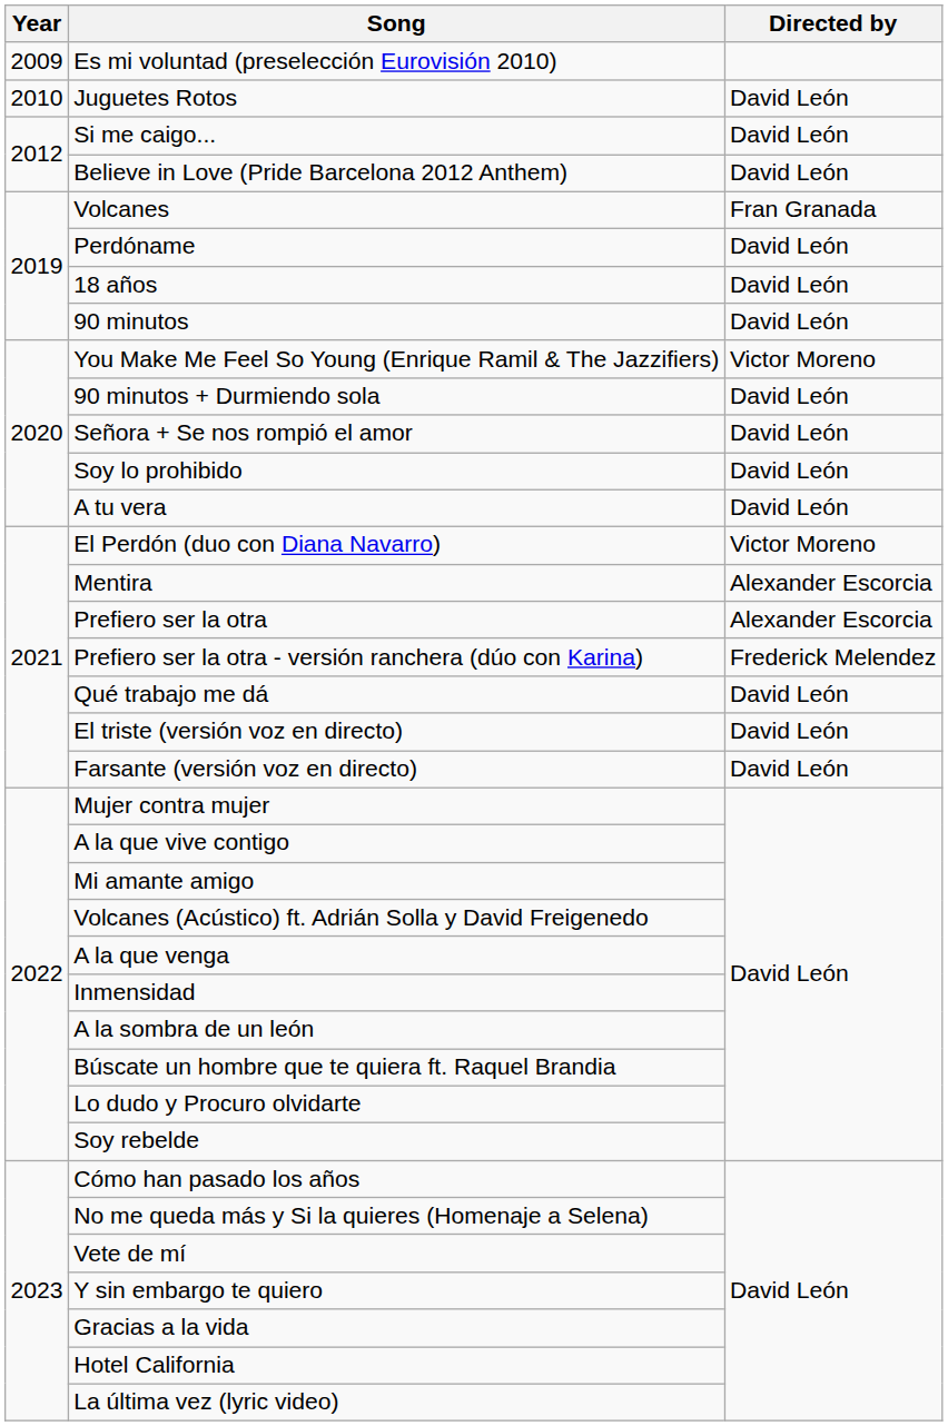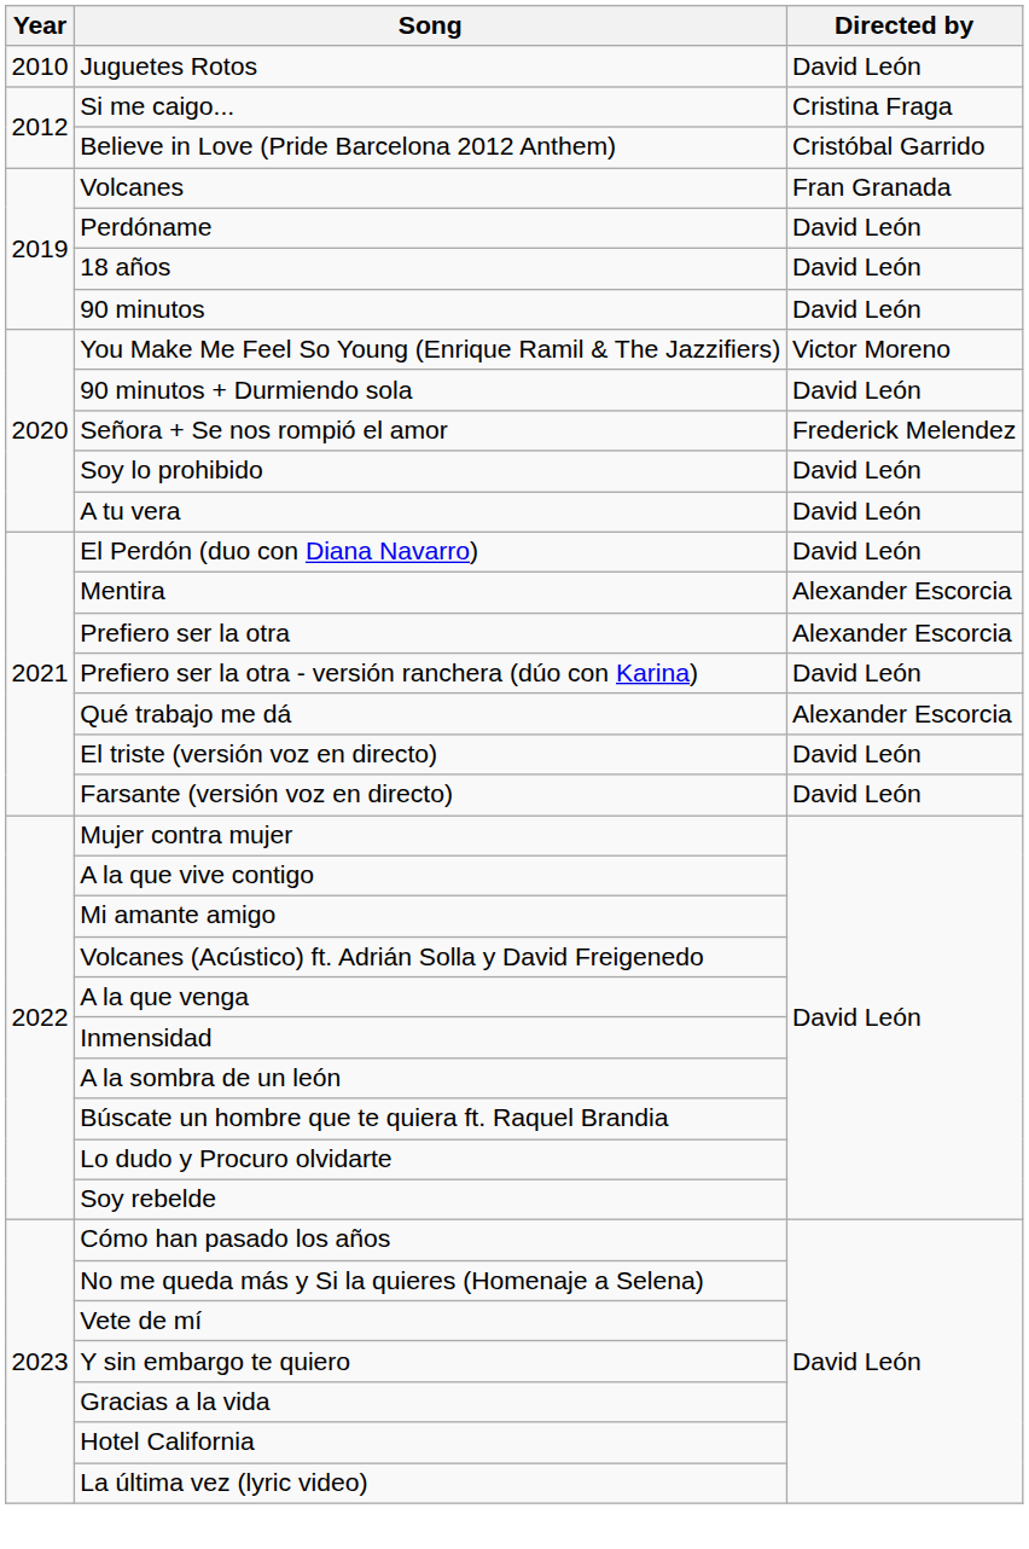- row: 2009 | Es mi voluntad (preselección Eurovisión 2010)
Si me caigo... | Directed by: David León -> Cristina Fraga
Believe in Love (Pride Barcelona 2012 Anthem) | Directed by: David León -> Cristóbal Garrido
Señora + Se nos rompió el amor | Directed by: David León -> Frederick Melendez
El Perdón (duo con Diana Navarro) | Directed by: Victor Moreno -> David León
Prefiero ser la otra - versión ranchera (dúo con Karina) | Directed by: Frederick Melendez -> David León
Qué trabajo me dá | Directed by: David León -> Alexander Escorcia
